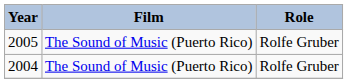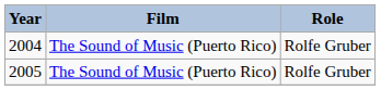rows swapped: 2005 <-> 2004
